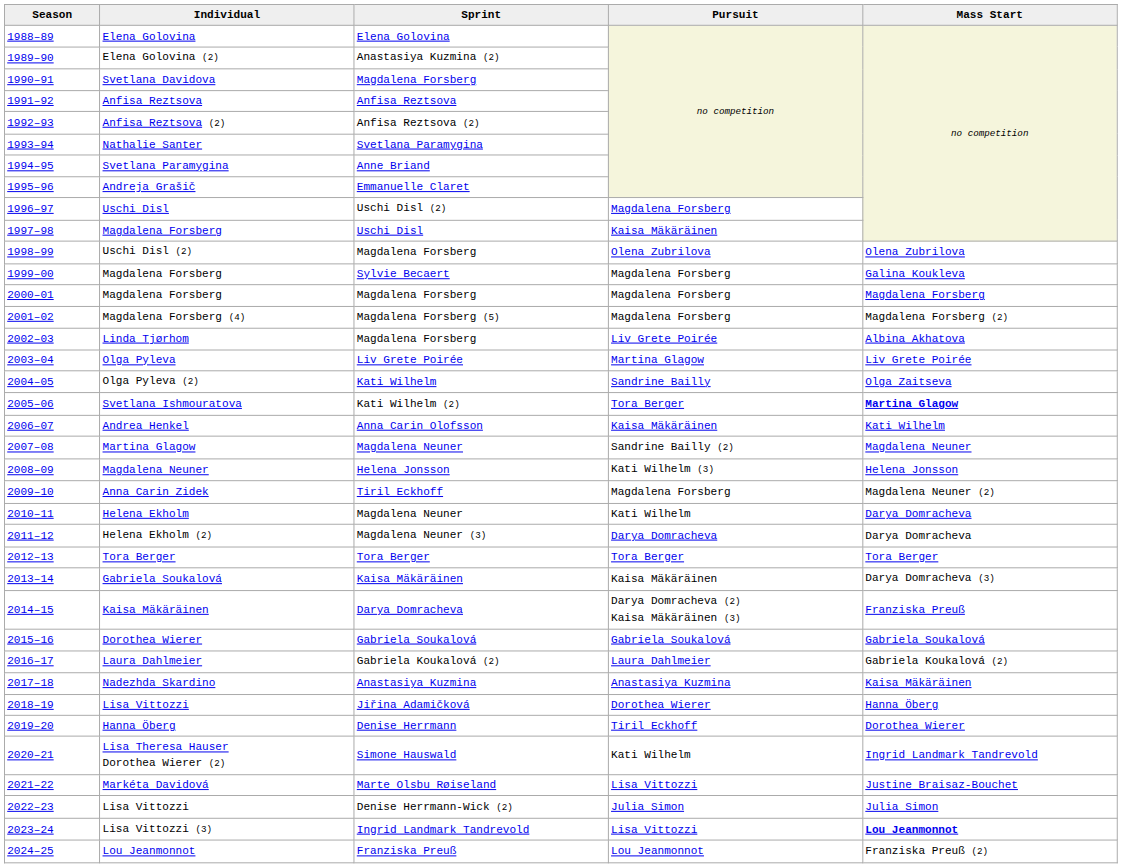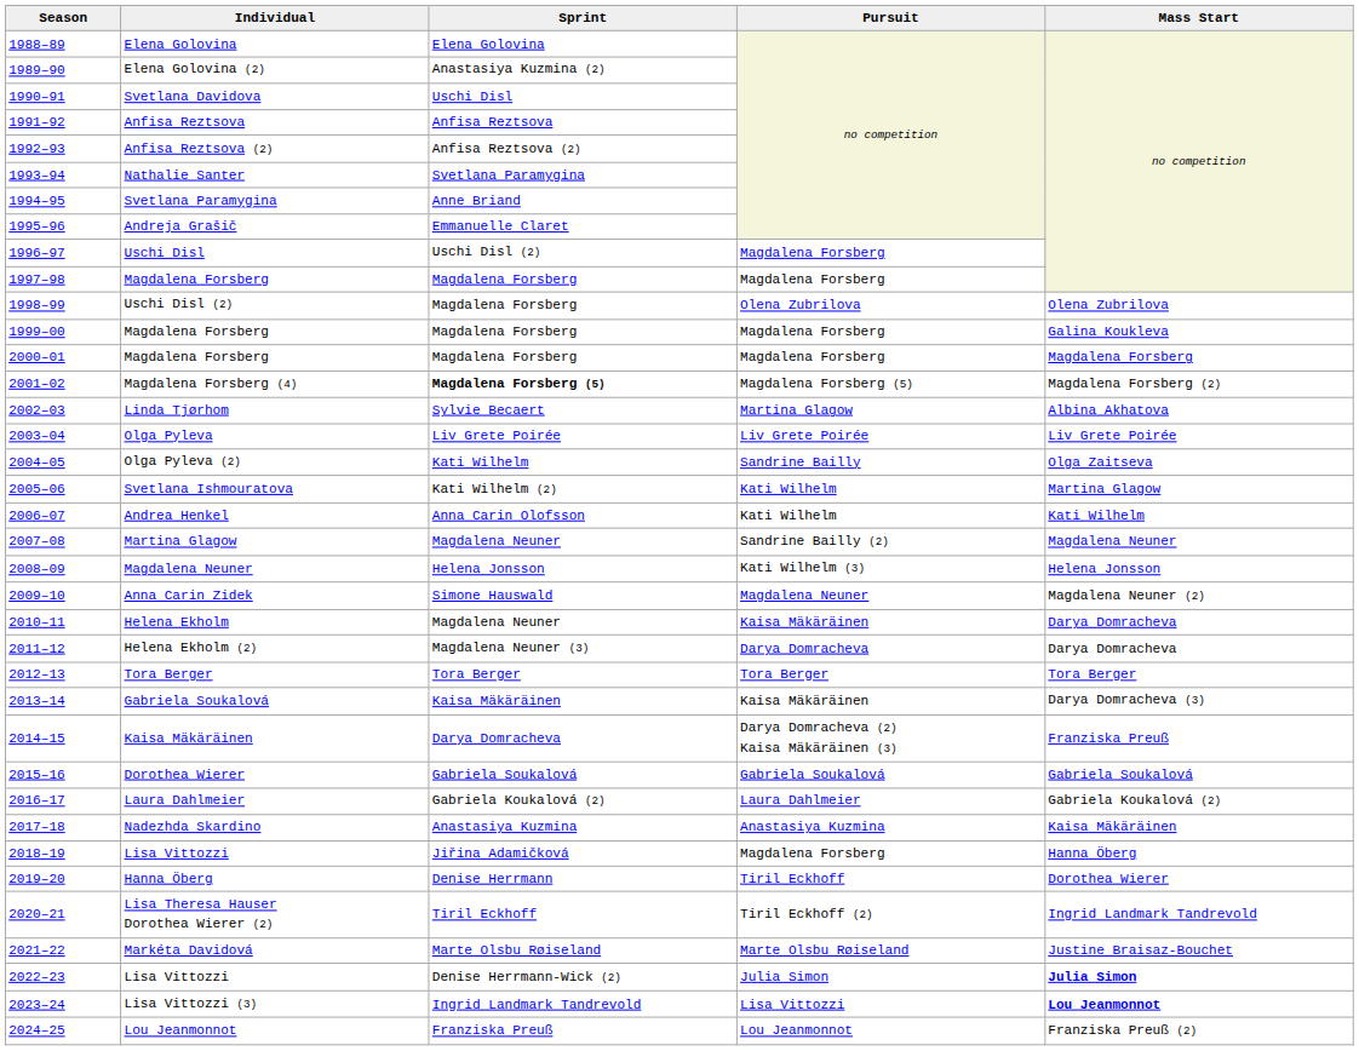Svetlana Davidova | Sprint: Magdalena Forsberg -> Uschi Disl
1997–98 / Magdalena Forsberg | Sprint: Uschi Disl -> Magdalena Forsberg
1997–98 / Magdalena Forsberg | Pursuit: Kaisa Mäkäräinen -> Magdalena Forsberg
1999–00 / Magdalena Forsberg | Sprint: Sylvie Becaert -> Magdalena Forsberg
Magdalena Forsberg (4) | Sprint: normal -> bold
Magdalena Forsberg (4) | Pursuit: Magdalena Forsberg -> Magdalena Forsberg (5)
Linda Tjørhom | Sprint: Magdalena Forsberg -> Sylvie Becaert
Linda Tjørhom | Pursuit: Liv Grete Poirée -> Martina Glagow
Olga Pyleva | Pursuit: Martina Glagow -> Liv Grete Poirée
Svetlana Ishmouratova | Pursuit: Tora Berger -> Kati Wilhelm
Svetlana Ishmouratova | Mass Start: bold -> normal
Andrea Henkel | Pursuit: Kaisa Mäkäräinen -> Kati Wilhelm
Anna Carin Zidek | Sprint: Tiril Eckhoff -> Simone Hauswald
Anna Carin Zidek | Pursuit: Magdalena Forsberg -> Magdalena Neuner
Helena Ekholm | Pursuit: Kati Wilhelm -> Kaisa Mäkäräinen
2018–19 / Lisa Vittozzi | Pursuit: Dorothea Wierer -> Magdalena Forsberg
Lisa Theresa Hauser Dorothea Wierer (2) | Sprint: Simone Hauswald -> Tiril Eckhoff
Lisa Theresa Hauser Dorothea Wierer (2) | Pursuit: Kati Wilhelm -> Tiril Eckhoff (2)
Markéta Davidová | Pursuit: Lisa Vittozzi -> Marte Olsbu Røiseland
2022–23 / Lisa Vittozzi | Mass Start: normal -> bold
